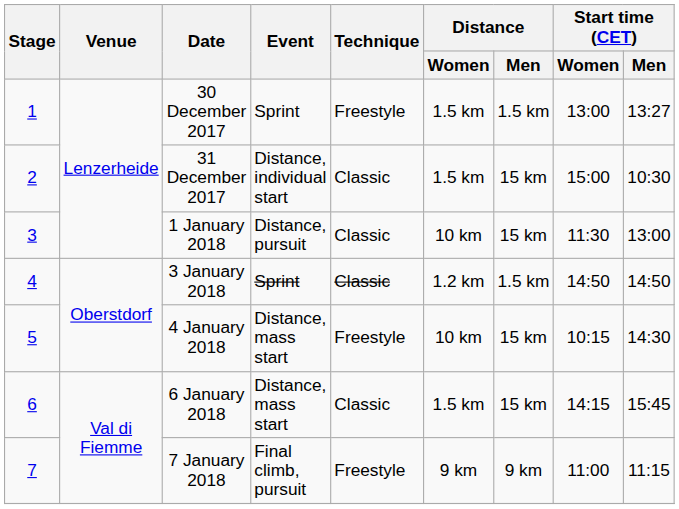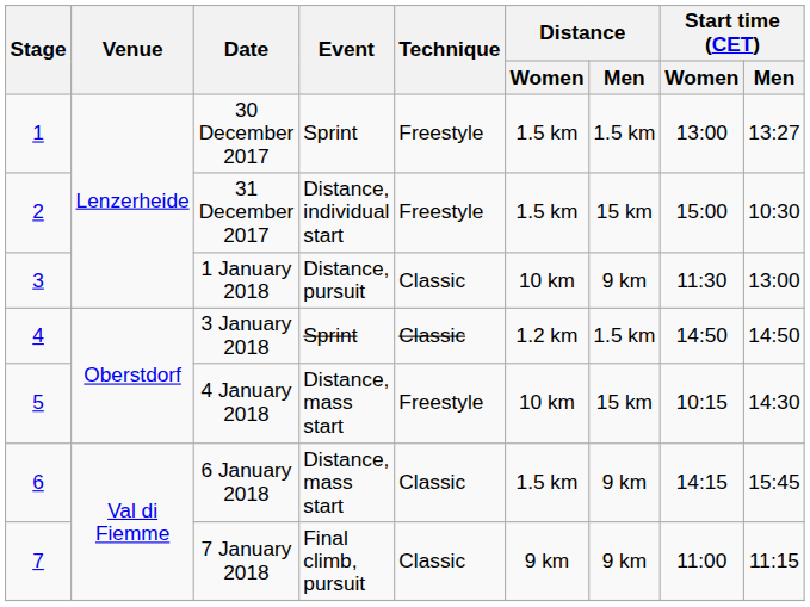31 December 2017 | Technique: Classic -> Freestyle
1 January 2018 | Distance / Men: 15 km -> 9 km
6 January 2018 | Distance / Men: 15 km -> 9 km
7 January 2018 | Technique: Freestyle -> Classic
